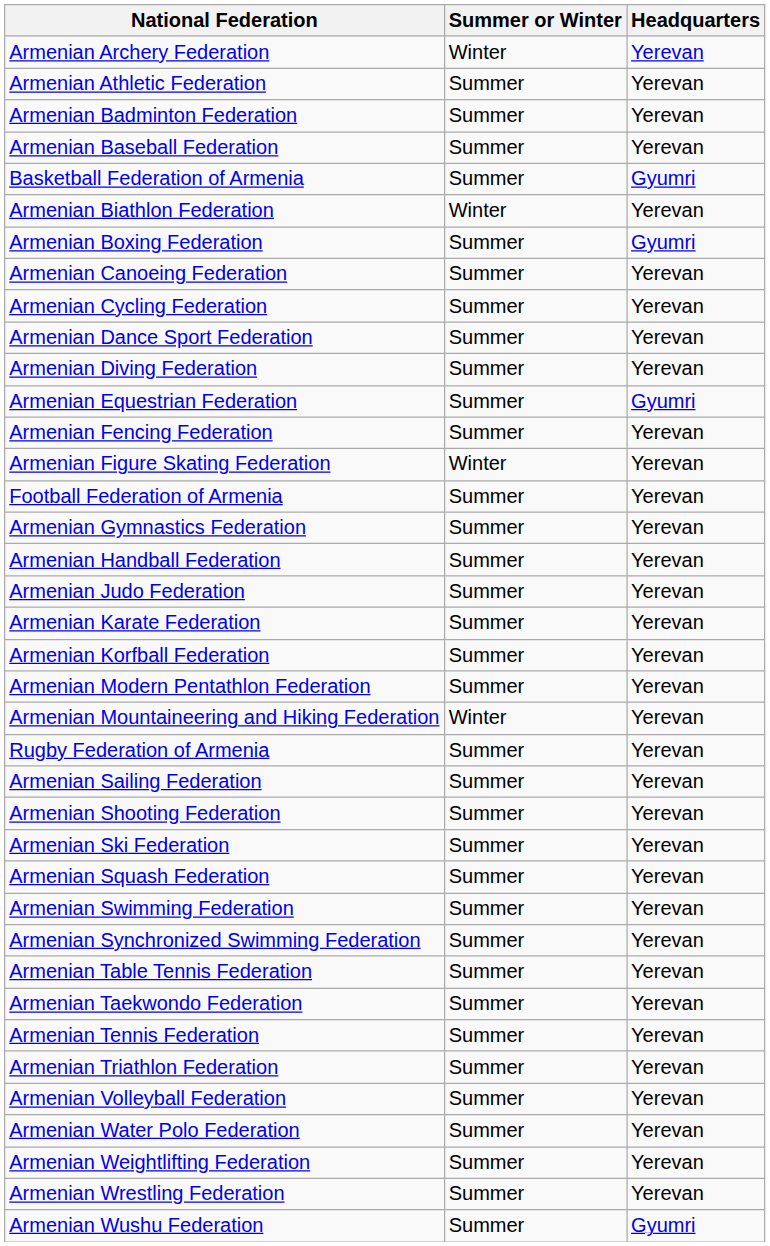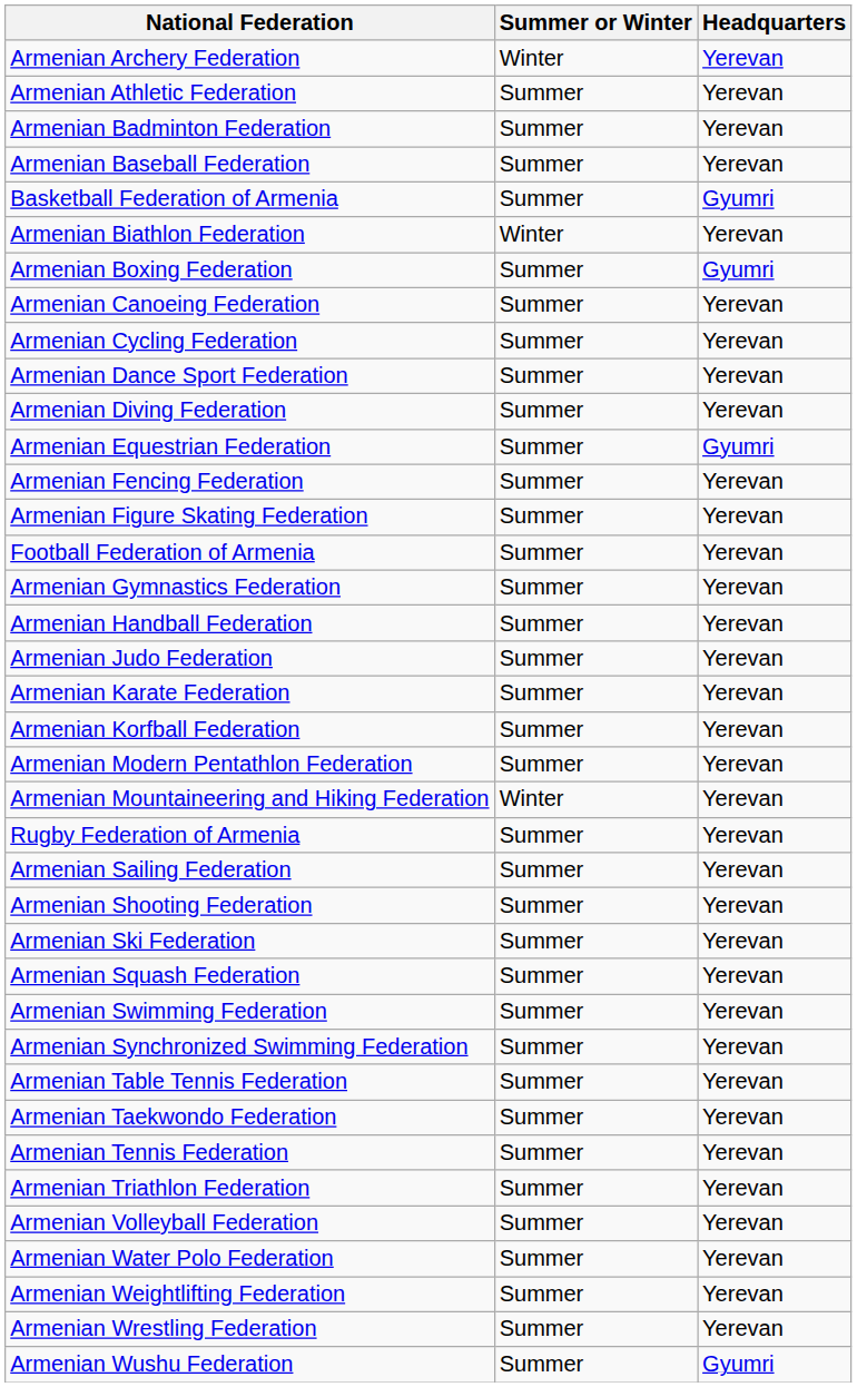Armenian Figure Skating Federation | Summer or Winter: Winter -> Summer
